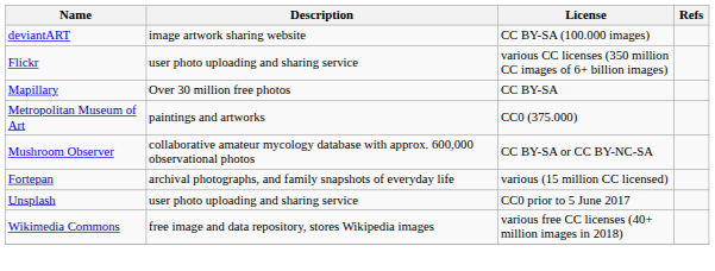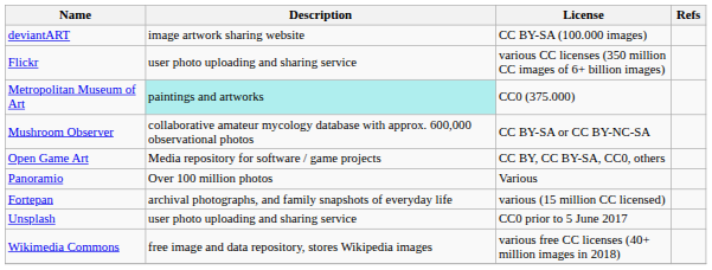- row: Mapillary | Over 30 million free photos | CC BY-SA
Metropolitan Museum of Art | Description: no background -> paleturquoise background
+ row: Open Game Art | Media repository for software / game projects | CC BY, CC BY-SA, CC0, others
+ row: Panoramio | Over 100 million photos | Various
